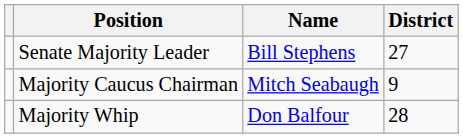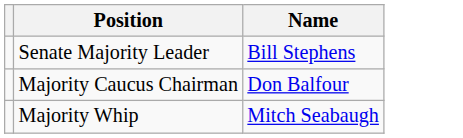- column: District | 27 | 9 | 28
Majority Caucus Chairman | Name: Mitch Seabaugh -> Don Balfour
Majority Whip | Name: Don Balfour -> Mitch Seabaugh
